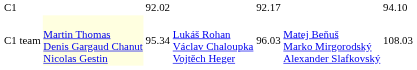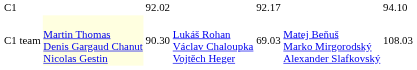C1 team | column 3: 95.34 -> 90.30
C1 team | column 5: 96.03 -> 69.03
